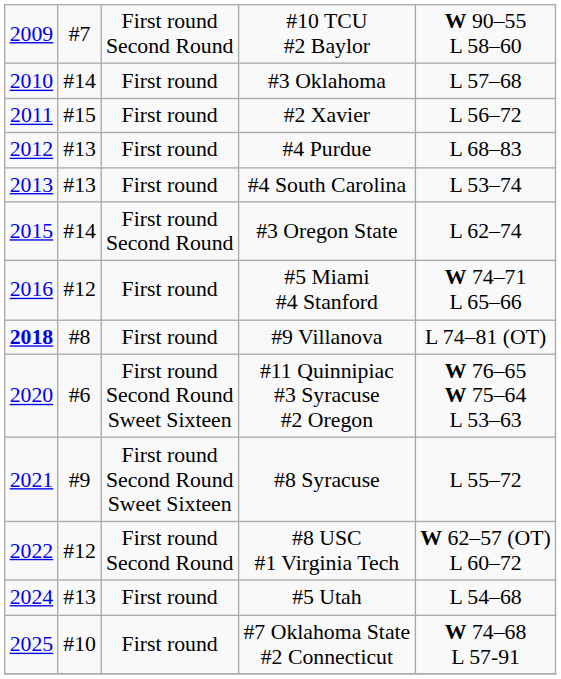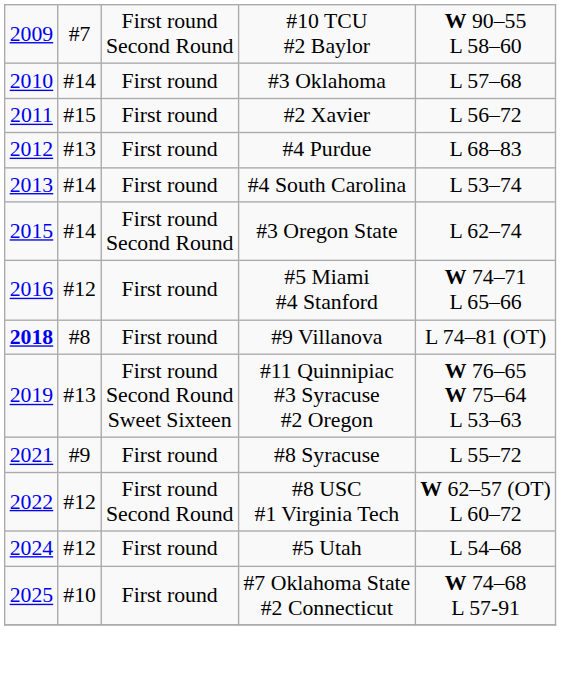#4 South Carolina | column 2: #13 -> #14
#11 Quinnipiac #3 Syracuse #2 Oregon | column 1: 2020 -> 2019
#11 Quinnipiac #3 Syracuse #2 Oregon | column 2: #6 -> #13
#8 Syracuse | column 3: First round Second Round Sweet Sixteen -> First round
#5 Utah | column 2: #13 -> #12
